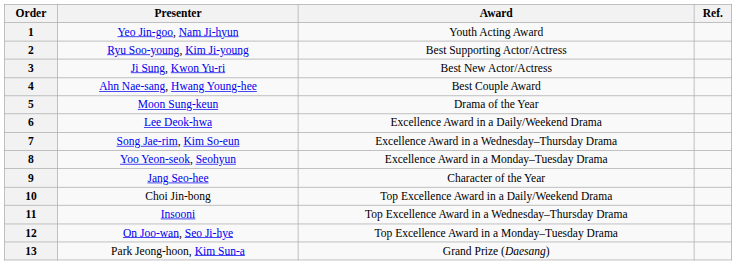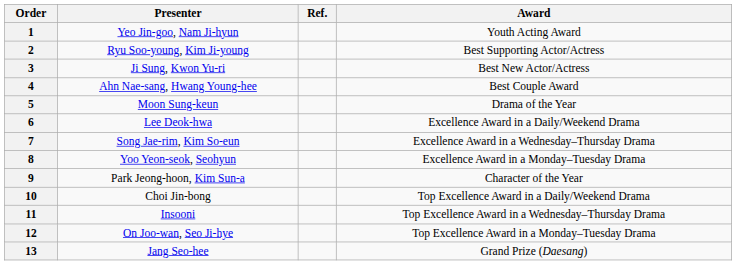columns swapped: Award <-> Ref.
9 | Presenter: Jang Seo-hee -> Park Jeong-hoon, Kim Sun-a
13 | Presenter: Park Jeong-hoon, Kim Sun-a -> Jang Seo-hee
